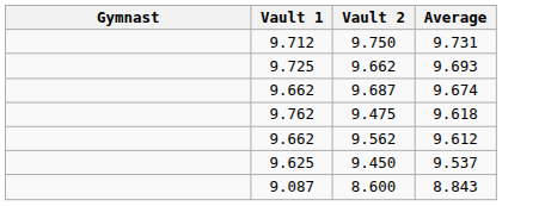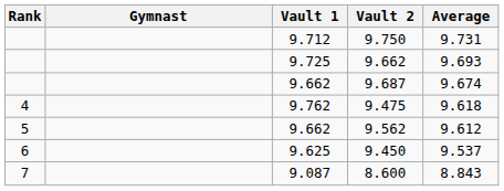+ column: Rank | 4 | 5 | 6 | 7
